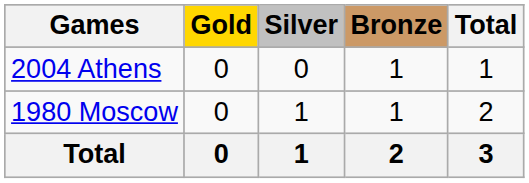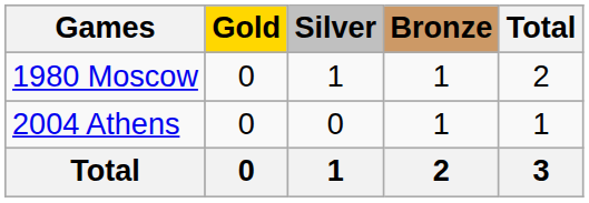rows swapped: 1980 Moscow <-> 2004 Athens
